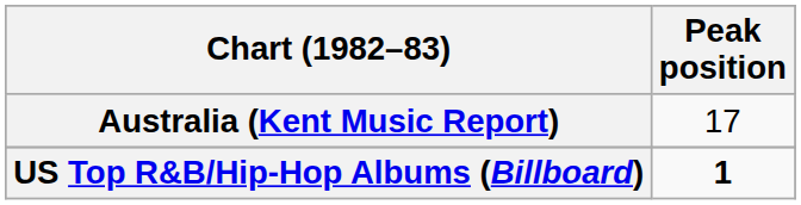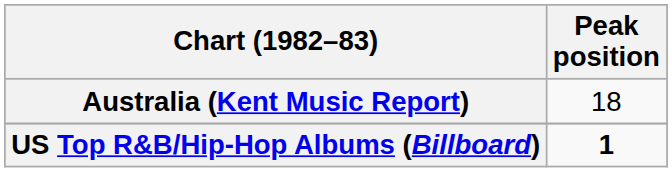Australia (Kent Music Report) | Peak position: 17 -> 18
